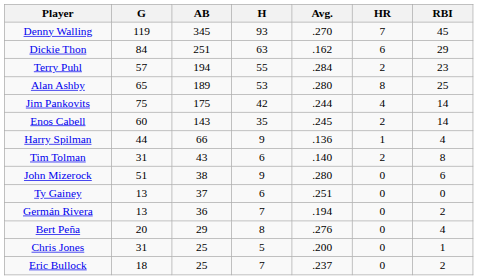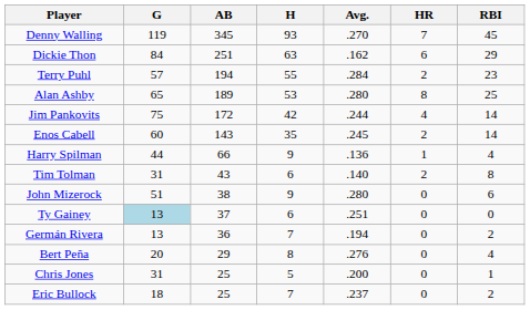Jim Pankovits | AB: 175 -> 172
Ty Gainey | G: no background -> lightblue background
